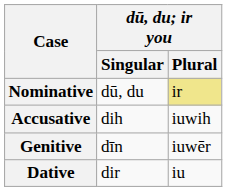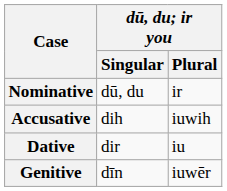Nominative | dū, du; ir you / Plural: khaki background -> no background
rows swapped: Genitive <-> Dative
